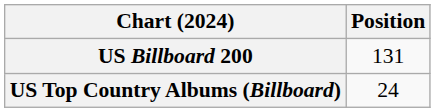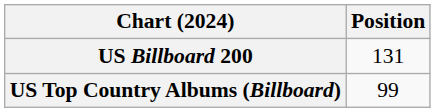US Top Country Albums (Billboard) | Position: 24 -> 99
